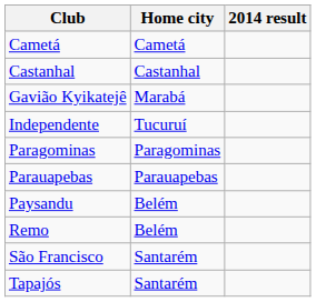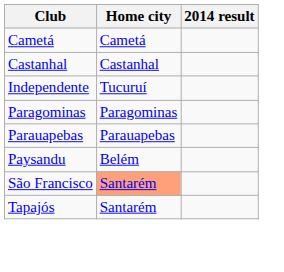- row: Gavião Kyikatejê | Marabá
- row: Remo | Belém
São Francisco | Home city: no background -> lightsalmon background
